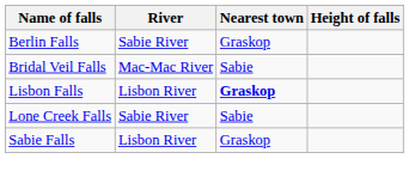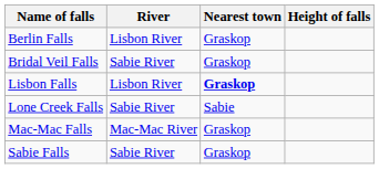Berlin Falls | River: Sabie River -> Lisbon River
Bridal Veil Falls | River: Mac-Mac River -> Sabie River
Bridal Veil Falls | Nearest town: Sabie -> Graskop
+ row: Mac-Mac Falls | Mac-Mac River | Graskop
Sabie Falls | River: Lisbon River -> Sabie River
